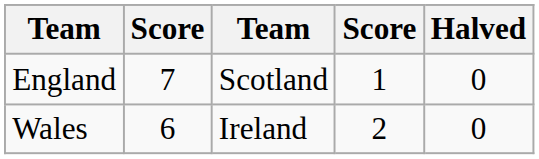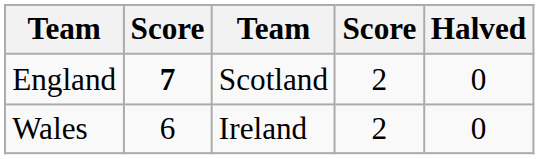England | column 2: normal -> bold
England | column 4: 1 -> 2
